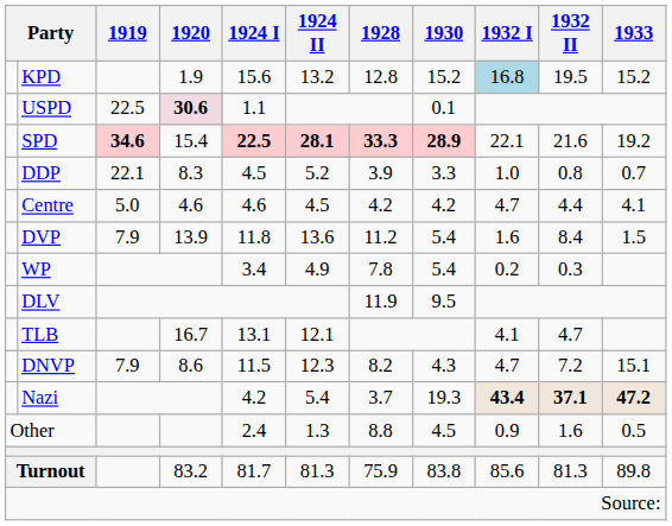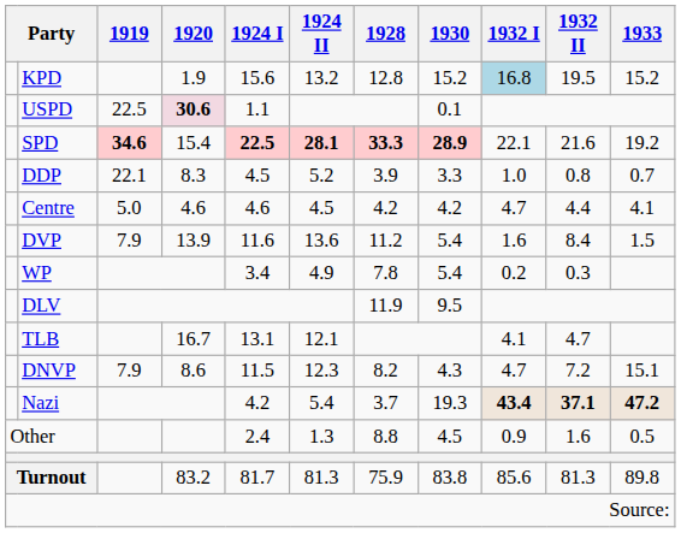DVP | 1924 I: 11.8 -> 11.6
